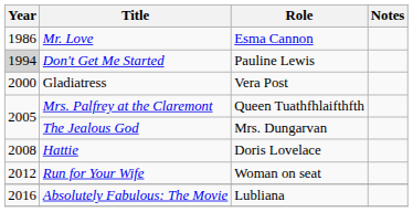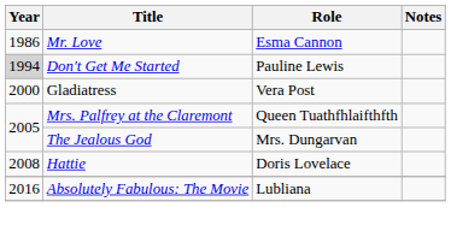- row: 2012 | Run for Your Wife | Woman on seat
